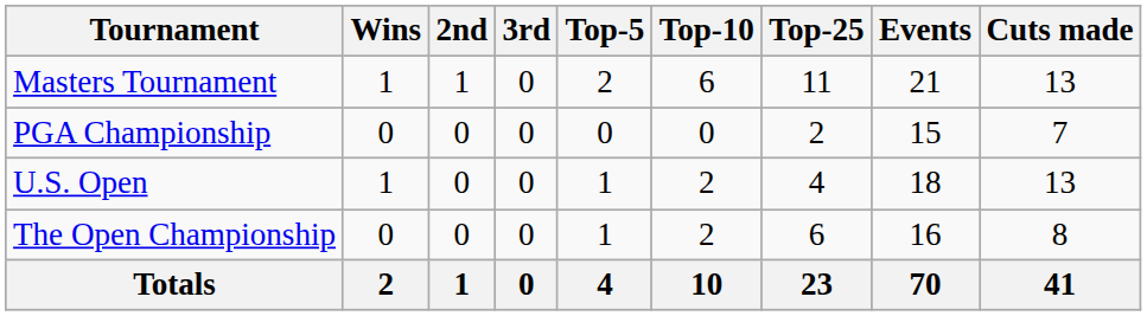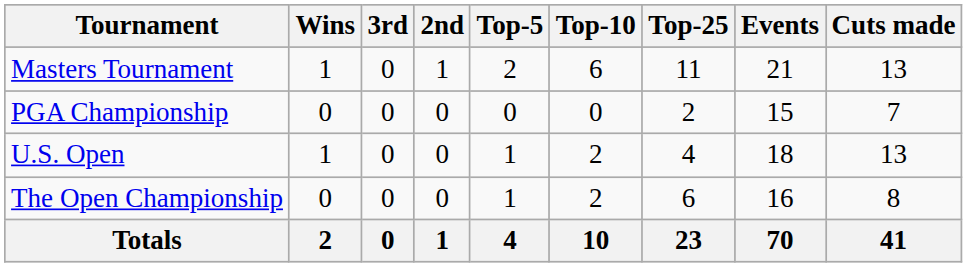columns swapped: 2nd <-> 3rd
